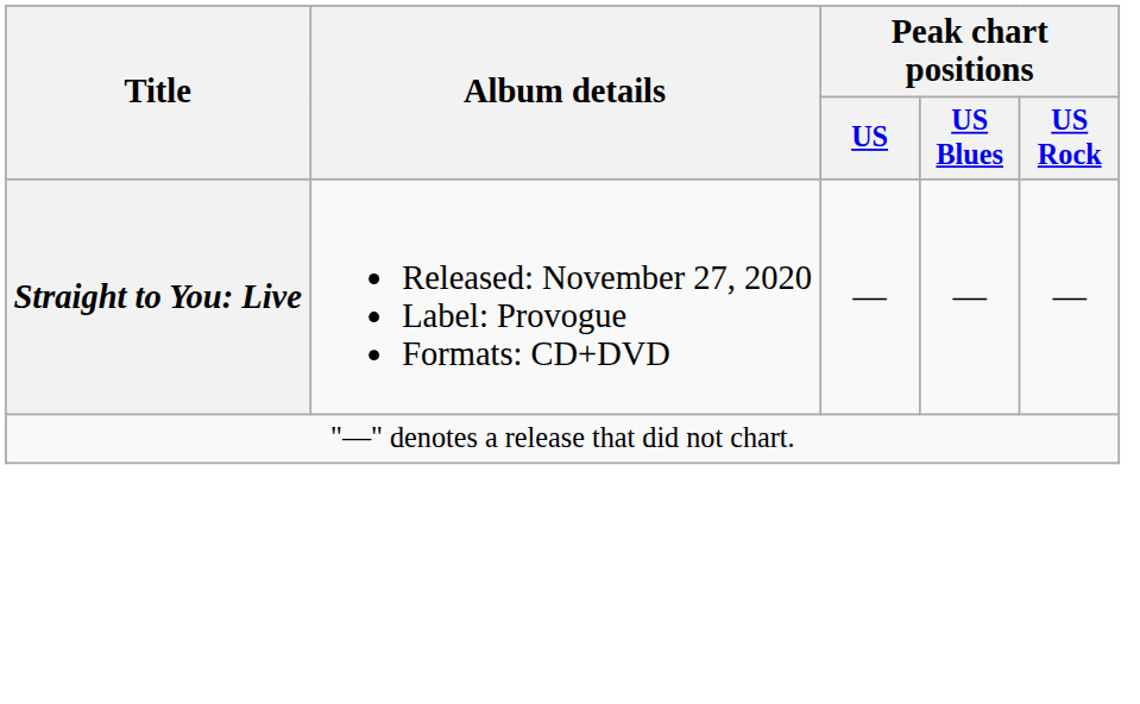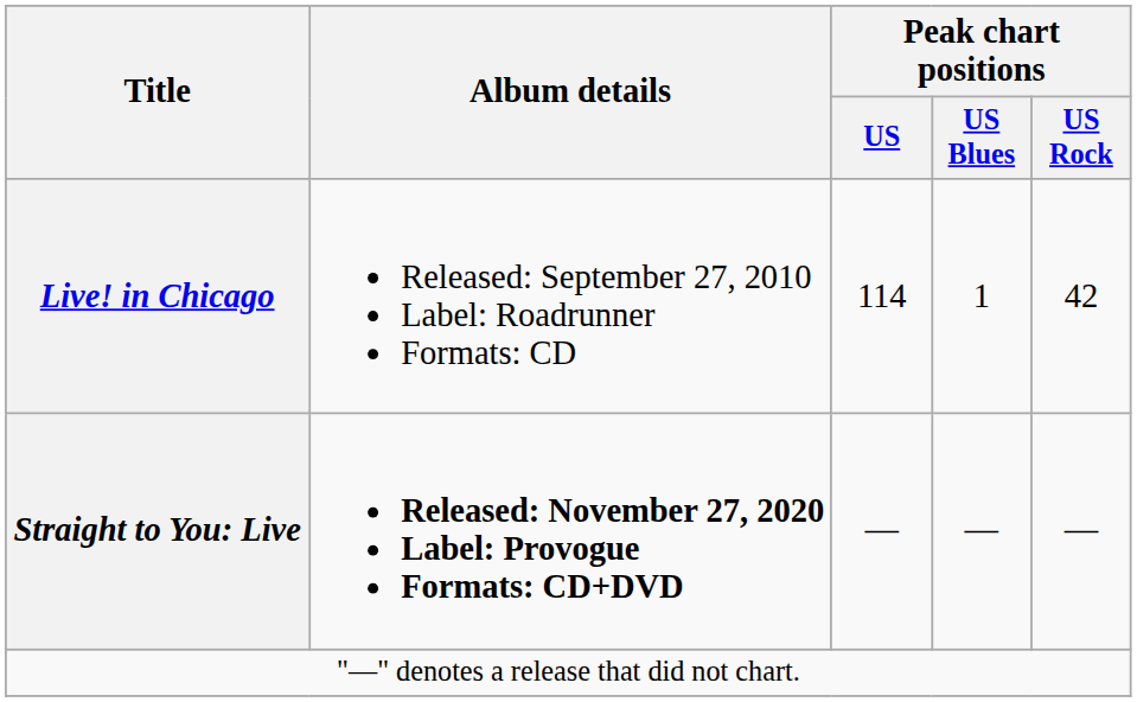+ row: Live! in Chicago | Released: September 27, 2010 Label: Roadrunner Formats: CD | 114 | 1 | 42
Straight to You: Live | Album details: normal -> bold
